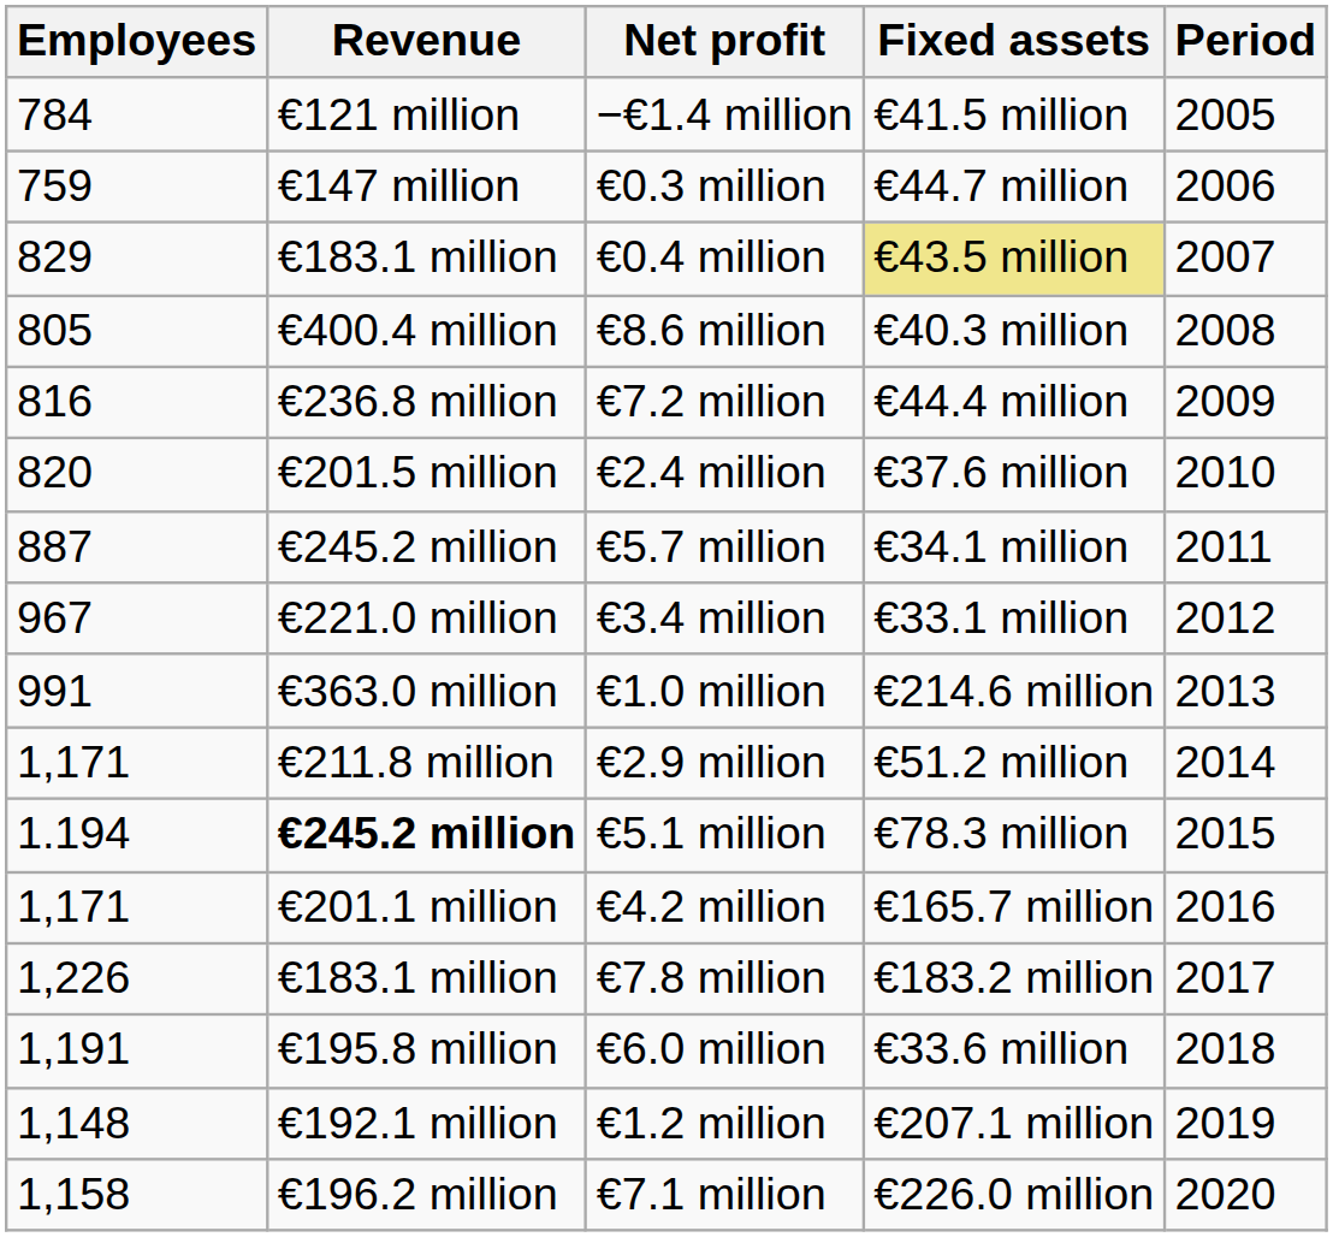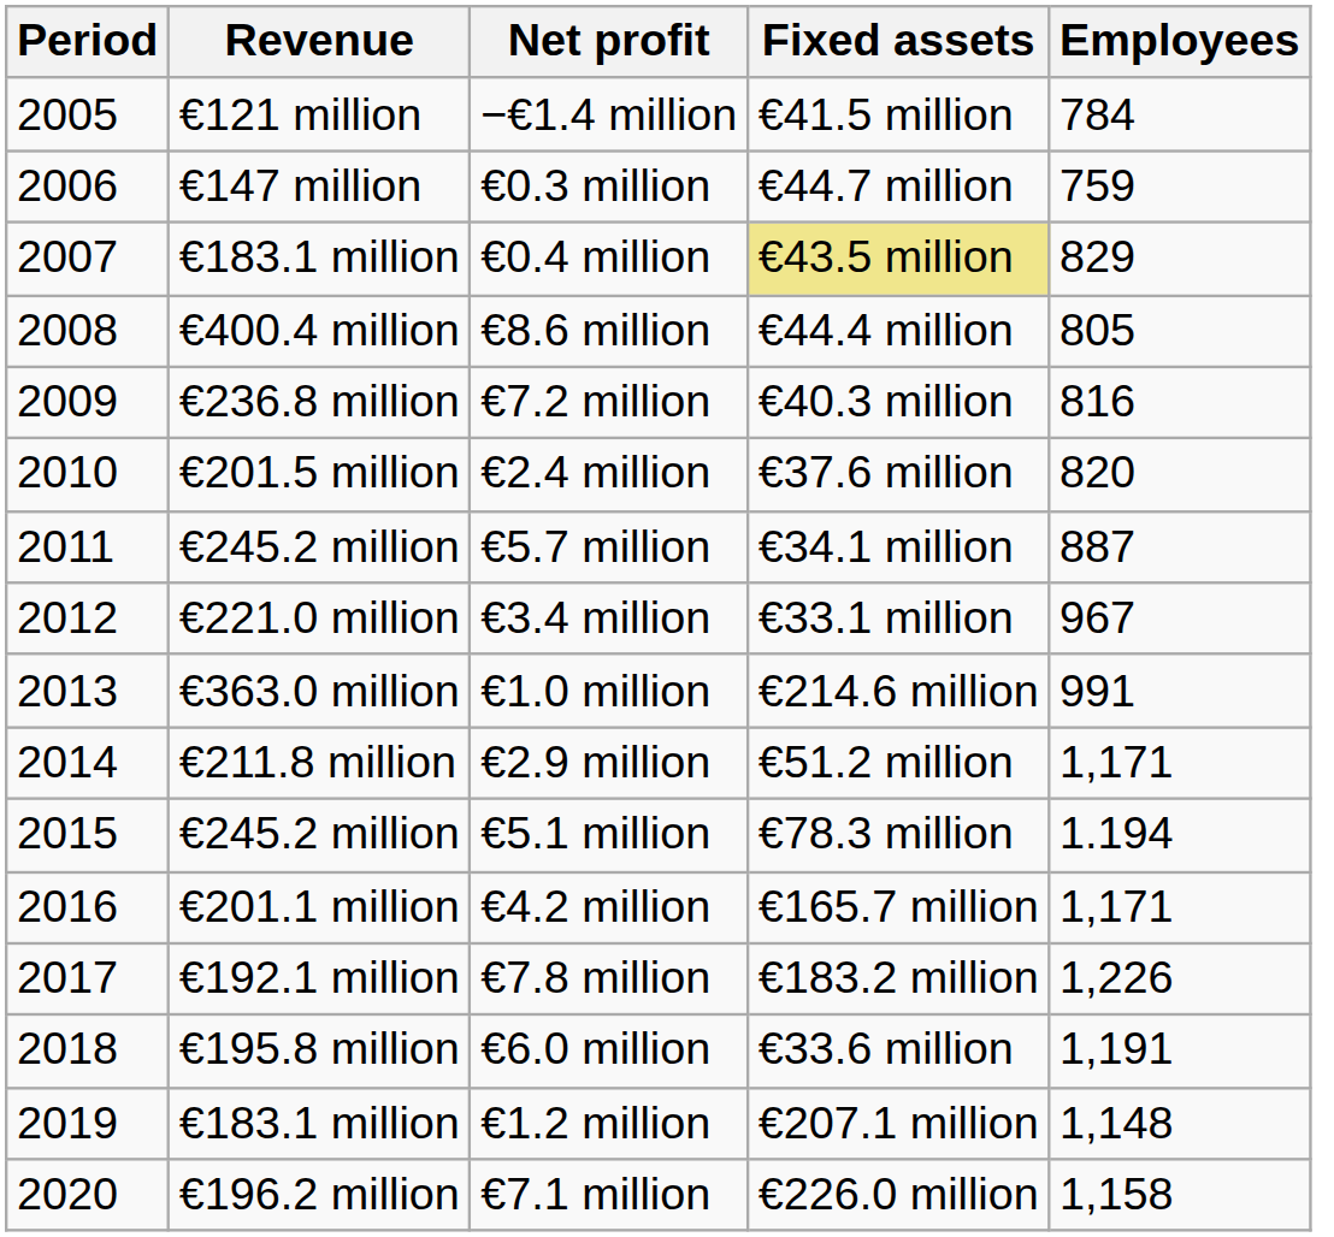columns swapped: Period <-> Employees
€8.6 million | Fixed assets: €40.3 million -> €44.4 million
€7.2 million | Fixed assets: €44.4 million -> €40.3 million
€5.1 million | Revenue: bold -> normal
€7.8 million | Revenue: €183.1 million -> €192.1 million
€1.2 million | Revenue: €192.1 million -> €183.1 million
